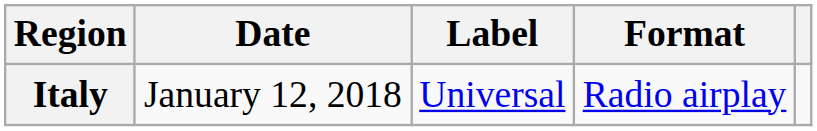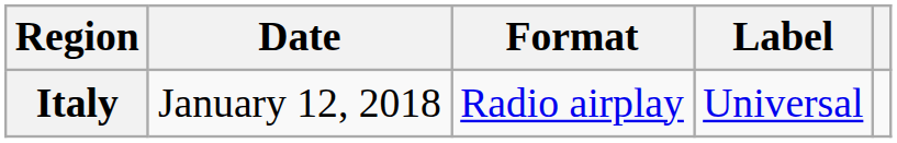columns swapped: Format <-> Label
